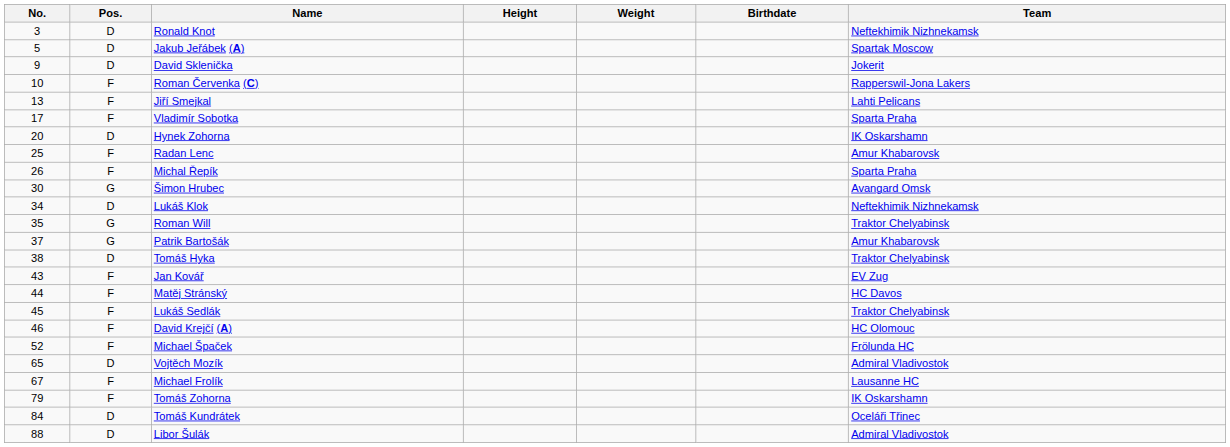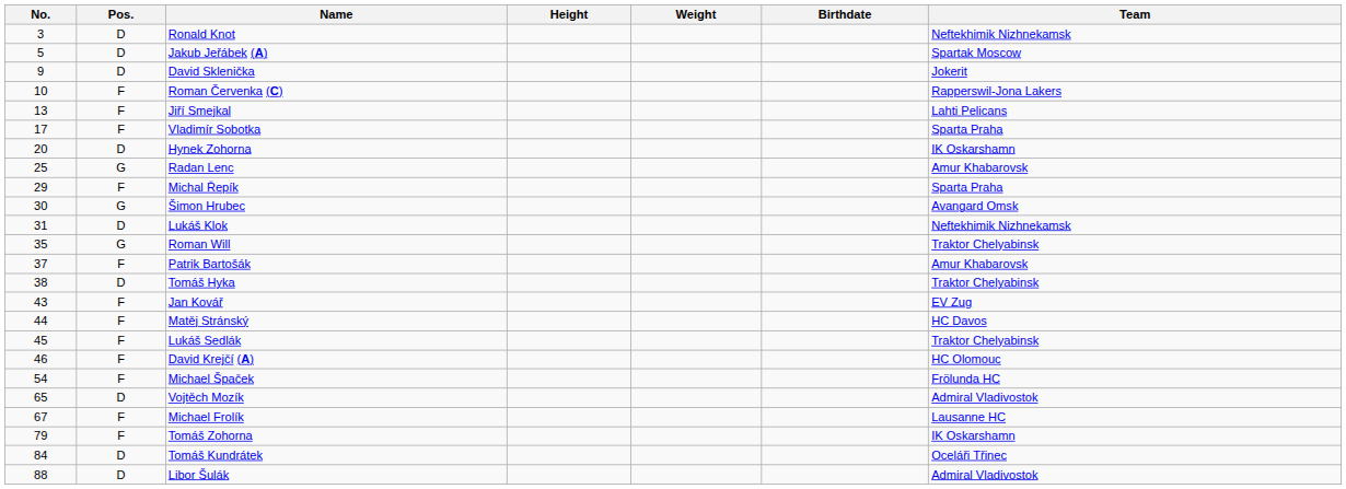Radan Lenc | Pos.: F -> G
Michal Řepík | No.: 26 -> 29
Lukáš Klok | No.: 34 -> 31
Patrik Bartošák | Pos.: G -> F
Michael Špaček | No.: 52 -> 54
